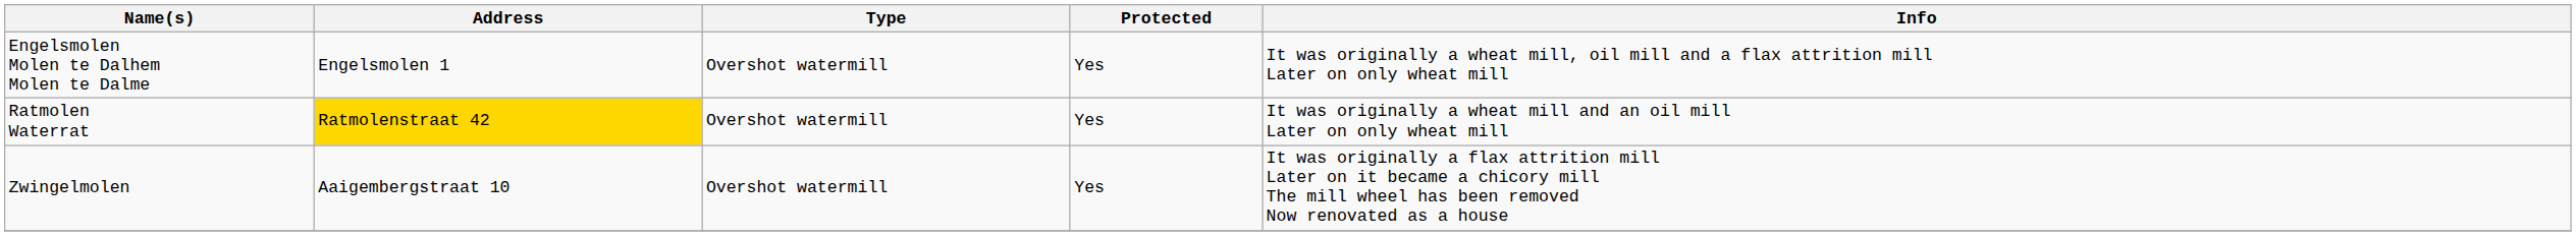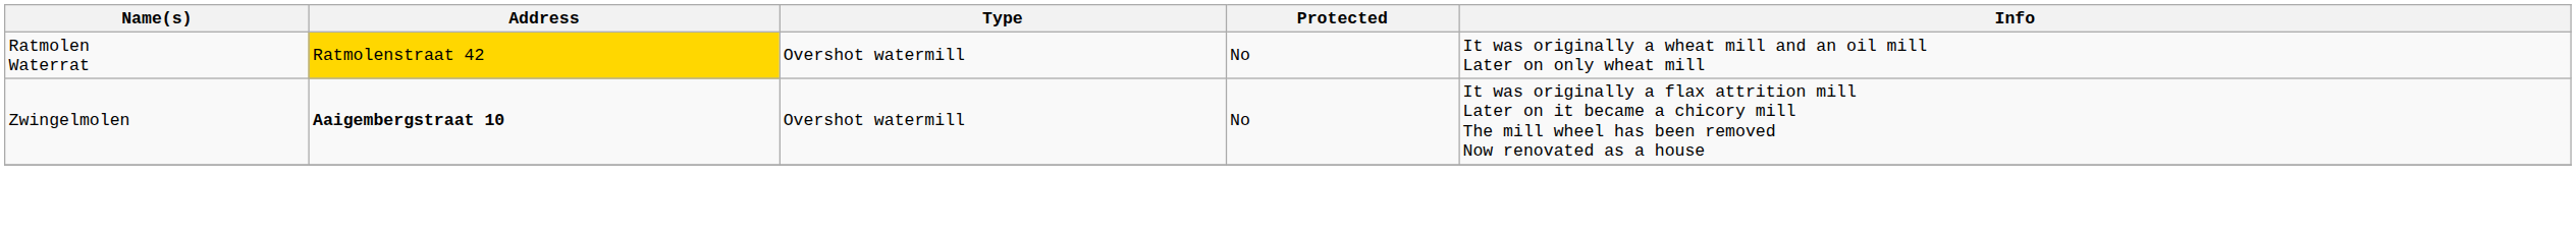- row: Engelsmolen Molen te Dalhem Molen te Dalme | Engelsmolen 1 | Overshot watermill | Yes | It was originally a wheat mill, oil mill and a flax attrition mill Later on only wheat mill
Ratmolen Waterrat | Protected: Yes -> No
Zwingelmolen | Address: normal -> bold
Zwingelmolen | Protected: Yes -> No
